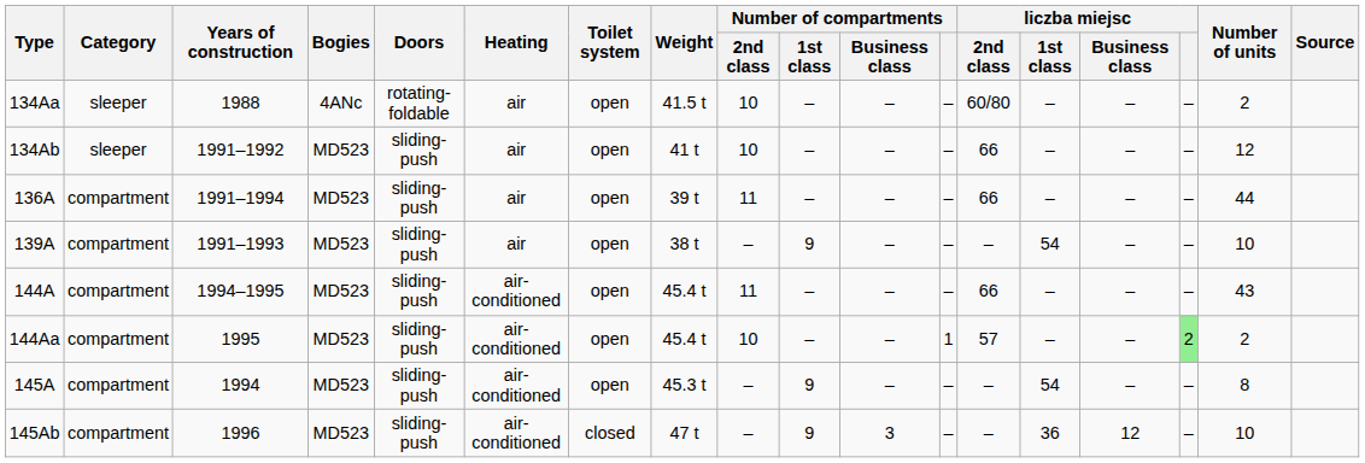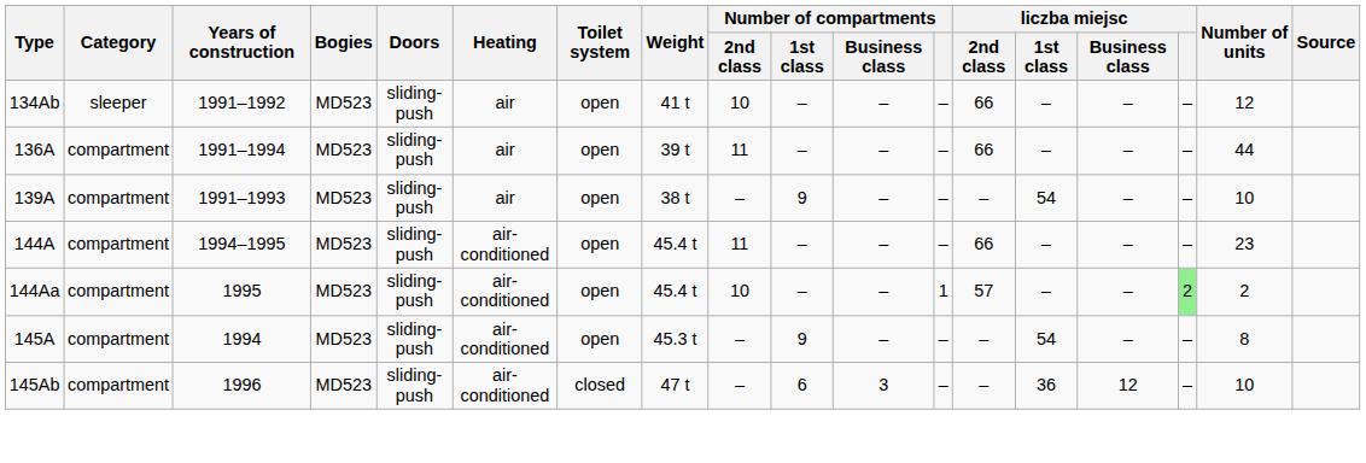- row: 134Aa | sleeper | 1988 | 4ANc | rotating-foldable | air | open | 41.5 t | 10 | – | – | – | 60/80 | – | – | – | 2
144A | Number of units: 43 -> 23
145Ab | Number of compartments / 1st class: 9 -> 6
